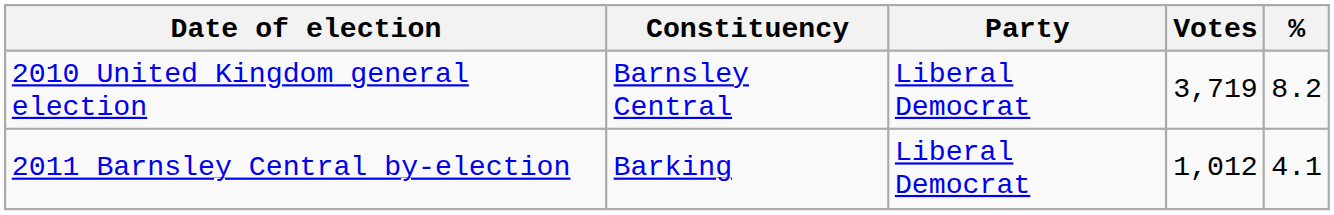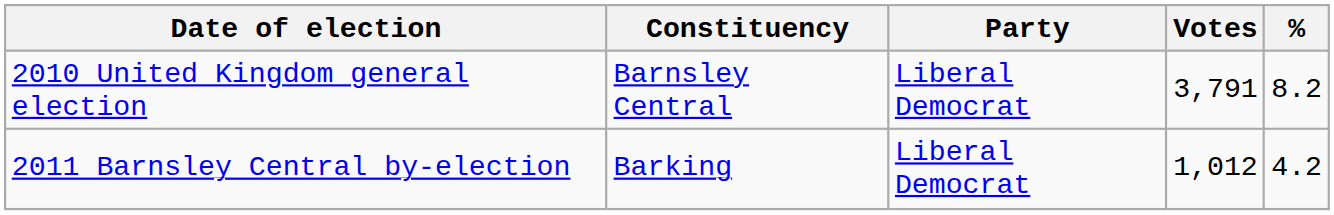2010 United Kingdom general election | Votes: 3,719 -> 3,791
2011 Barnsley Central by-election | %: 4.1 -> 4.2
